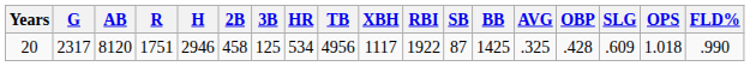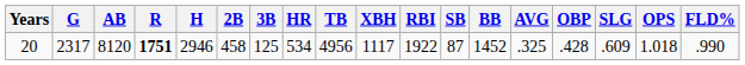20 | R: normal -> bold
20 | BB: 1425 -> 1452
